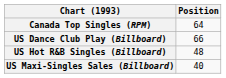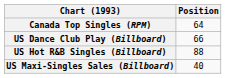US Hot R&B Singles (Billboard) | Position: 48 -> 88
